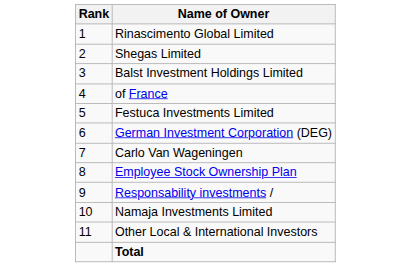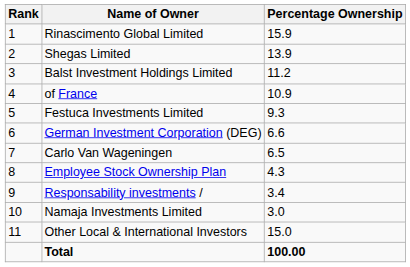+ column: Percentage Ownership | 15.9 | 13.9 | 11.2 | 10.9 | 9.3 | 6.6 | 6.5 | 4.3 | 3.4 | 3.0 | 15.0 | 100.00
